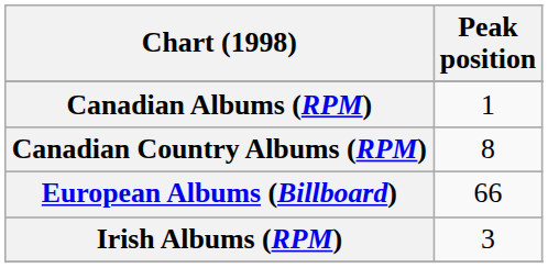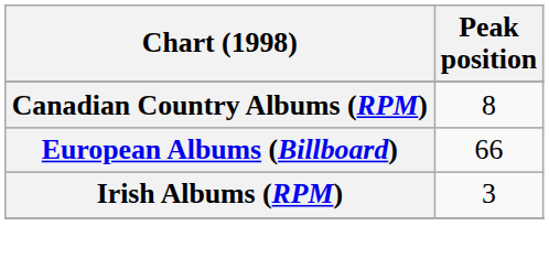- row: Canadian Albums (RPM) | 1
